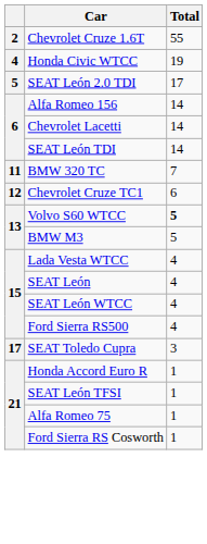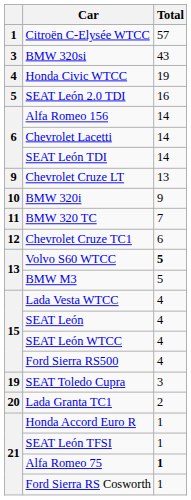+ row: 1 | Citroën C-Elysée WTCC | 57
- row: 2 | Chevrolet Cruze 1.6T | 55
+ row: 3 | BMW 320si | 43
SEAT León 2.0 TDI | Total: 17 -> 16
+ row: 9 | Chevrolet Cruze LT | 13
+ row: 10 | BMW 320i | 9
SEAT Toledo Cupra | column 1: 17 -> 19
+ row: 20 | Lada Granta TC1 | 2
Alfa Romeo 75 | Total: normal -> bold
